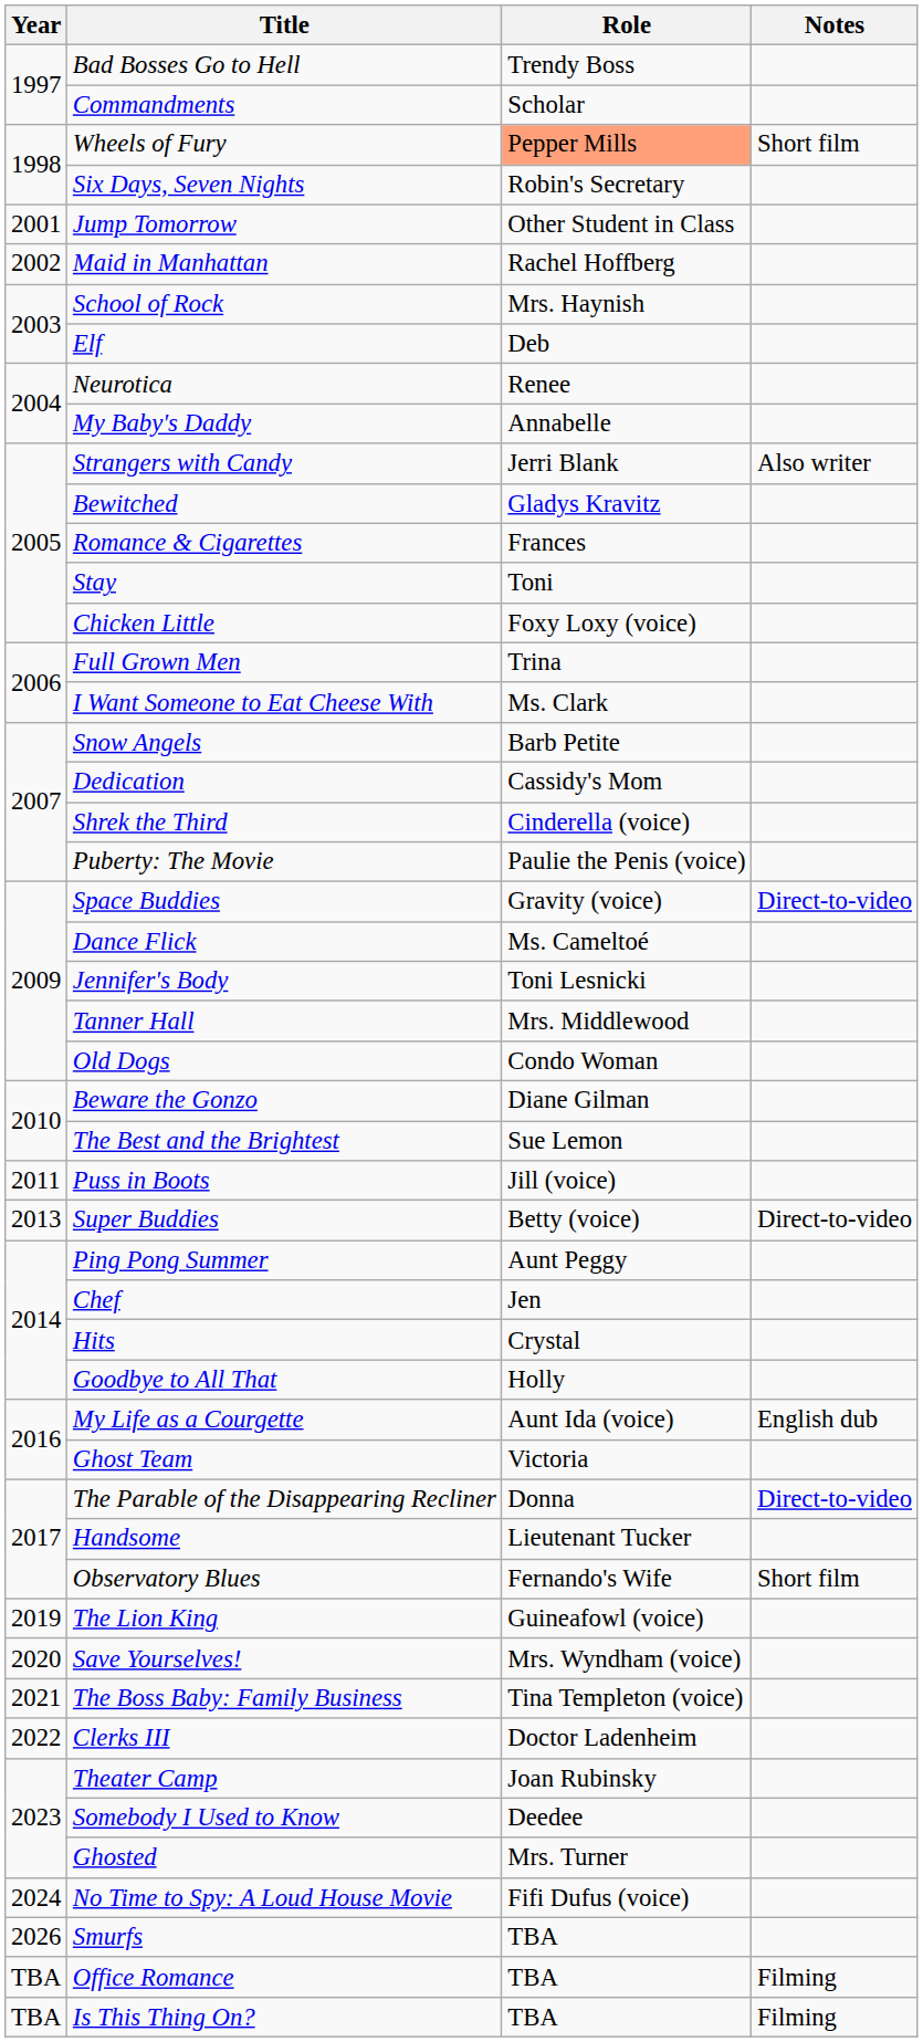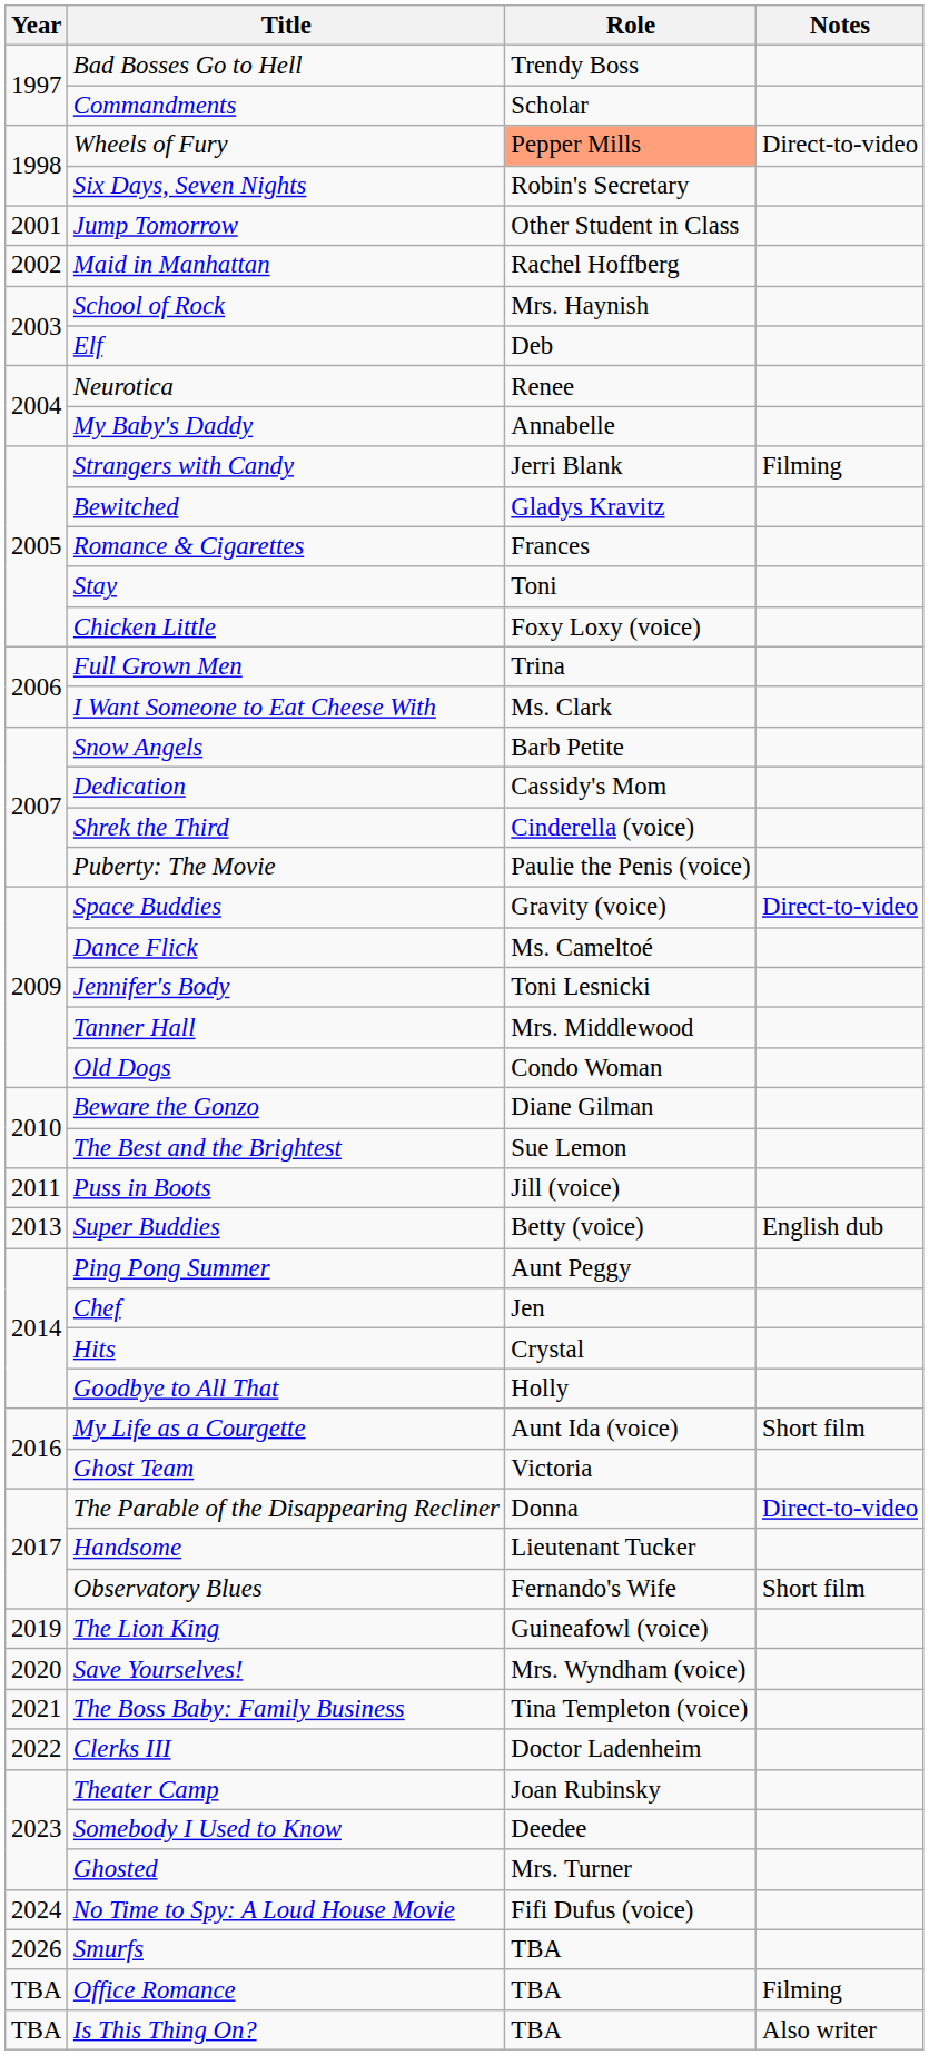Wheels of Fury | Notes: Short film -> Direct-to-video
Strangers with Candy | Notes: Also writer -> Filming
Super Buddies | Notes: Direct-to-video -> English dub
My Life as a Courgette | Notes: English dub -> Short film
Is This Thing On? | Notes: Filming -> Also writer
